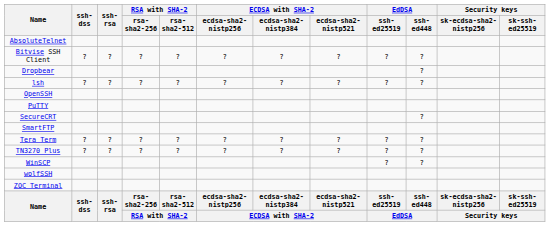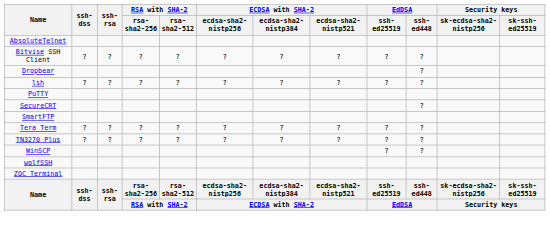- row: OpenSSH
